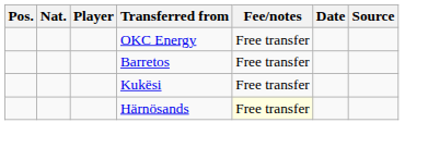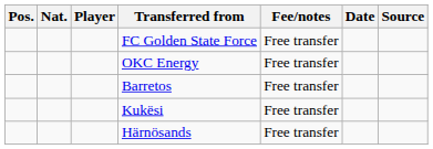+ row: FC Golden State Force | Free transfer
Härnösands | Fee/notes: lightyellow background -> no background
